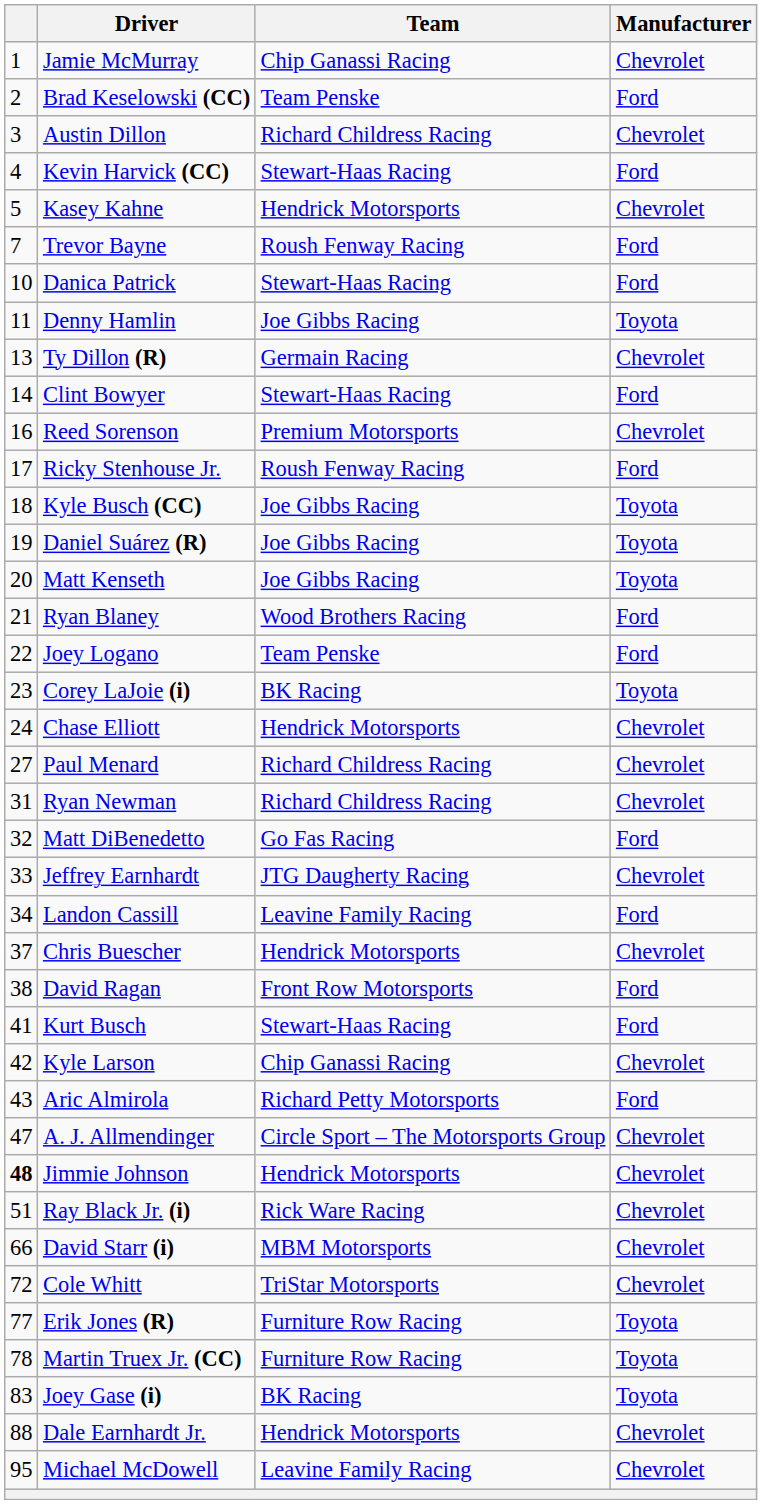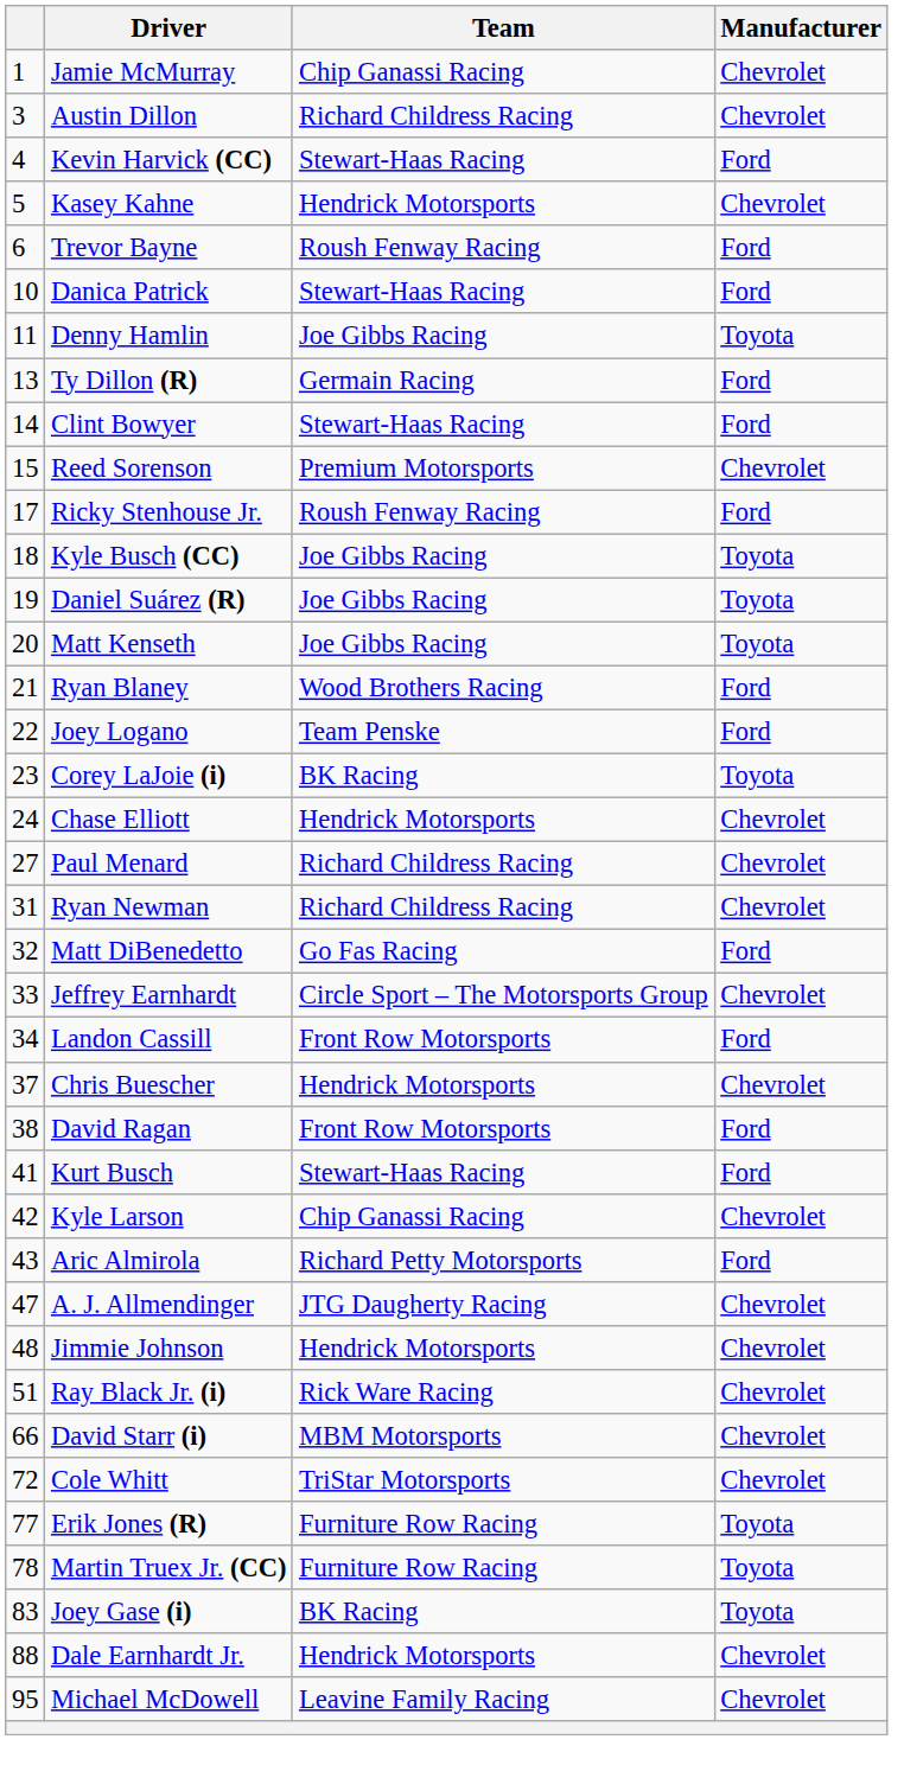- row: 2 | Brad Keselowski (CC) | Team Penske | Ford
Trevor Bayne | column 1: 7 -> 6
Ty Dillon (R) | Manufacturer: Chevrolet -> Ford
Reed Sorenson | column 1: 16 -> 15
Jeffrey Earnhardt | Team: JTG Daugherty Racing -> Circle Sport – The Motorsports Group
Landon Cassill | Team: Leavine Family Racing -> Front Row Motorsports
A. J. Allmendinger | Team: Circle Sport – The Motorsports Group -> JTG Daugherty Racing
Jimmie Johnson | column 1: bold -> normal
